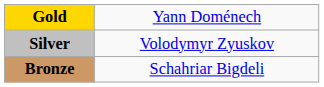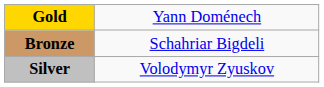rows swapped: Silver <-> Bronze
